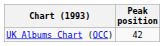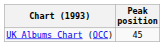UK Albums Chart (OCC) | Peak position: 42 -> 45
